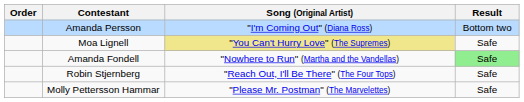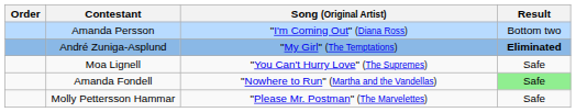+ row: André Zuniga-Asplund | "My Girl" (The Temptations) | Eliminated
Moa Lignell | Song (Original Artist): khaki background -> no background
- row: Robin Stjernberg | "Reach Out, I'll Be There" (The Four Tops) | Safe
